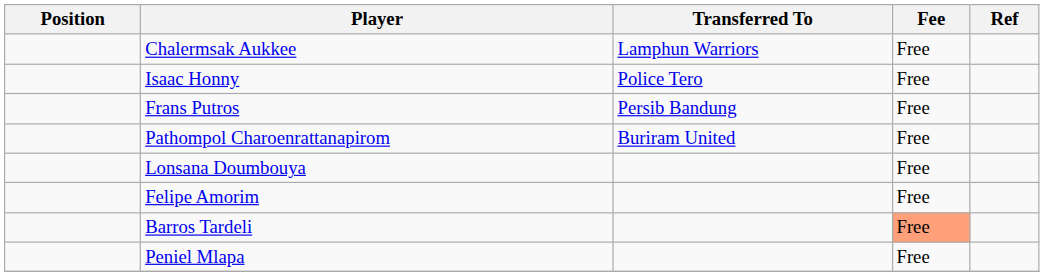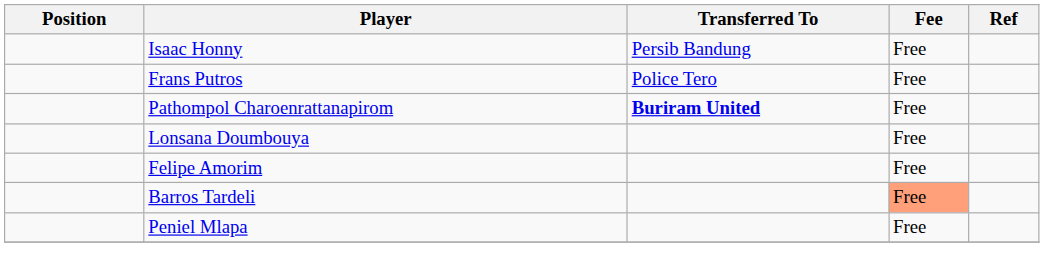- row: Chalermsak Aukkee | Lamphun Warriors | Free
Isaac Honny | Transferred To: Police Tero -> Persib Bandung
Frans Putros | Transferred To: Persib Bandung -> Police Tero
Pathompol Charoenrattanapirom | Transferred To: normal -> bold
